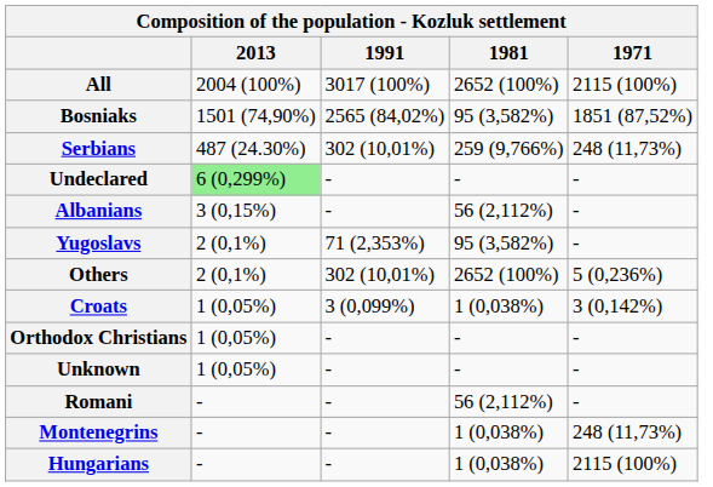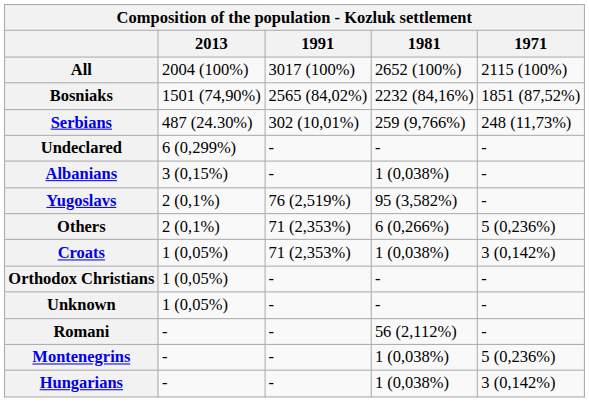Bosniaks | 1981: 95 (3,582%) -> 2232 (84,16%)
Undeclared | 2013: lightgreen background -> no background
Albanians | 1981: 56 (2,112%) -> 1 (0,038%)
Yugoslavs | 1991: 71 (2,353%) -> 76 (2,519%)
Others | 1991: 302 (10,01%) -> 71 (2,353%)
Others | 1981: 2652 (100%) -> 6 (0,266%)
Croats | 1991: 3 (0,099%) -> 71 (2,353%)
Montenegrins | 1971: 248 (11,73%) -> 5 (0,236%)
Hungarians | 1971: 2115 (100%) -> 3 (0,142%)
